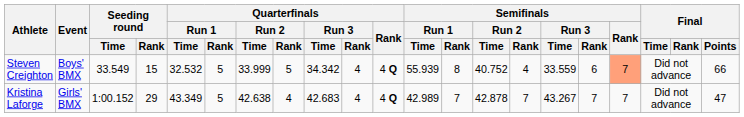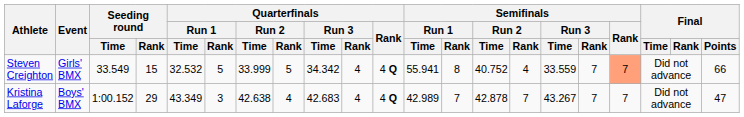Steven Creighton | Event: Boys' BMX -> Girls' BMX
Steven Creighton | Semifinals / Run 1 / Time: 55.939 -> 55.941
Steven Creighton | Semifinals / Run 3 / Rank: 6 -> 7
Kristina Laforge | Event: Girls' BMX -> Boys' BMX
Kristina Laforge | Quarterfinals / Run 1 / Rank: 5 -> 3
